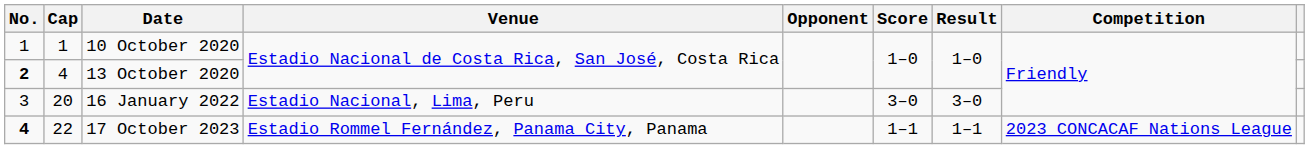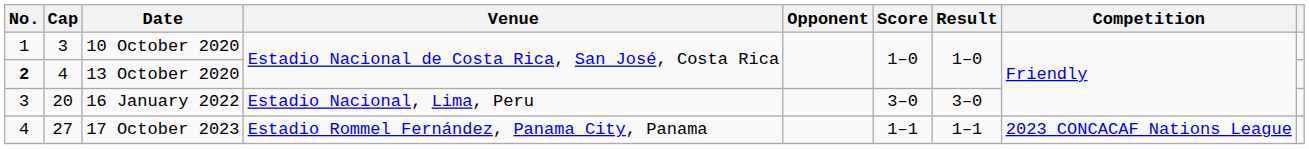10 October 2020 | Cap: 1 -> 3
17 October 2023 | No.: bold -> normal
17 October 2023 | Cap: 22 -> 27
